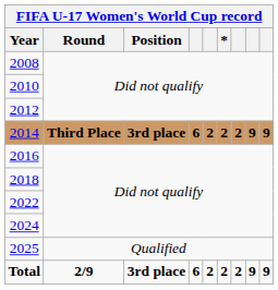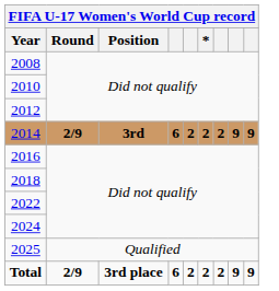2014 | Round: Third Place -> 2/9
2014 | Position: 3rd place -> 3rd
